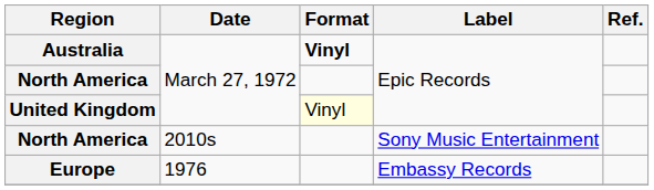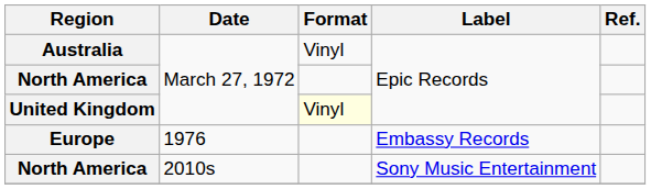Australia | Format: bold -> normal
rows swapped: Europe <-> North America / 2010s
